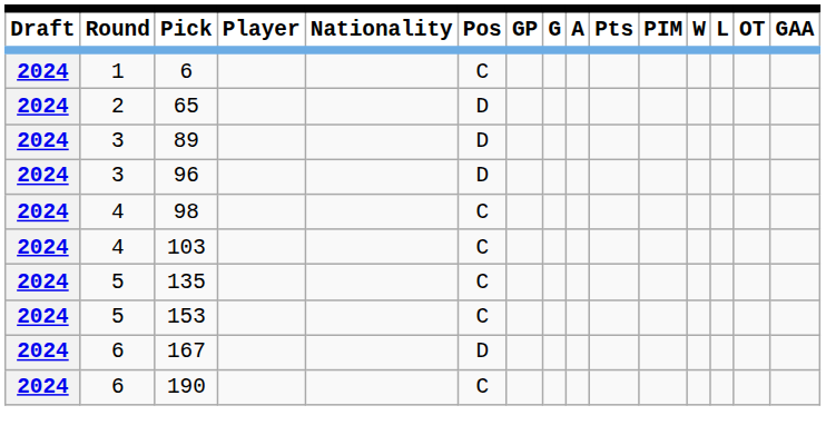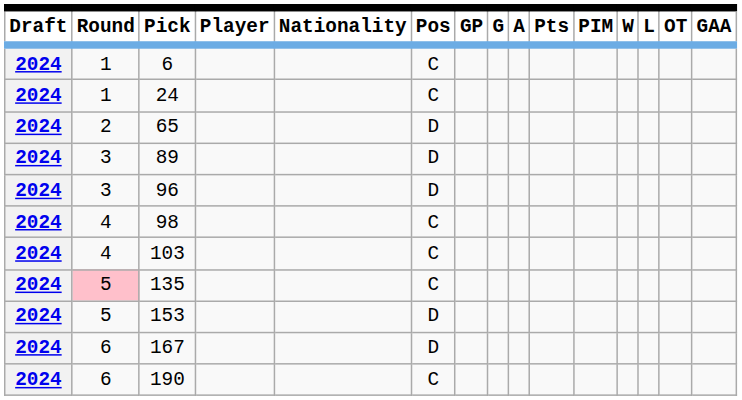+ row: 2024 | 1 | 24 | C
135 | Round: no background -> pink background
153 | Pos: C -> D
